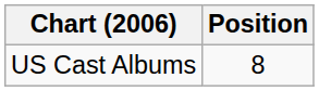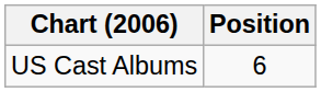US Cast Albums | Position: 8 -> 6
